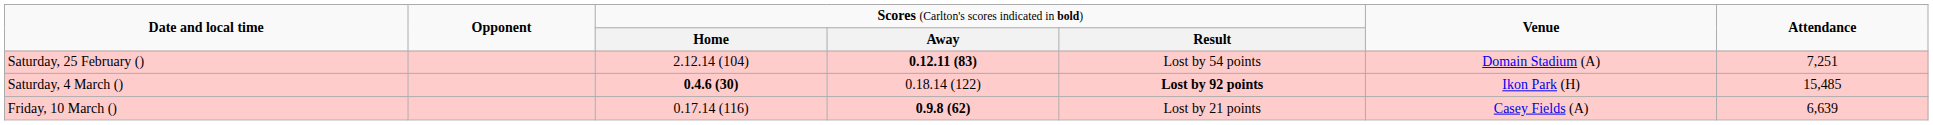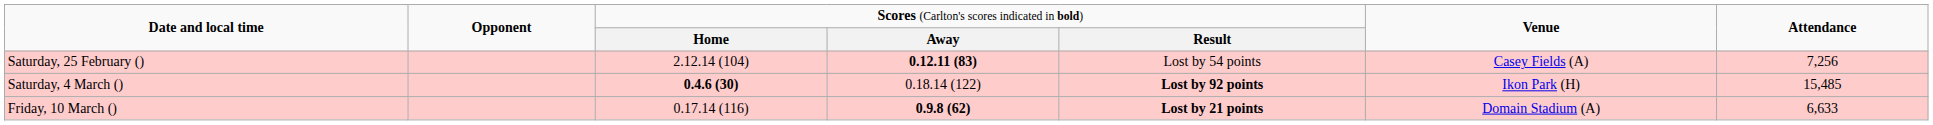Saturday, 25 February () | column 6: Domain Stadium (A) -> Casey Fields (A)
Saturday, 25 February () | column 7: 7,251 -> 7,256
Friday, 10 March () | column 5: normal -> bold
Friday, 10 March () | column 6: Casey Fields (A) -> Domain Stadium (A)
Friday, 10 March () | column 7: 6,639 -> 6,633
